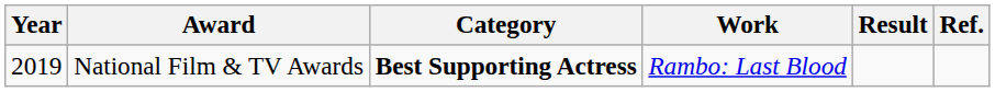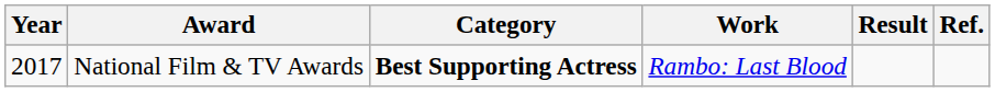National Film & TV Awards | Year: 2019 -> 2017
